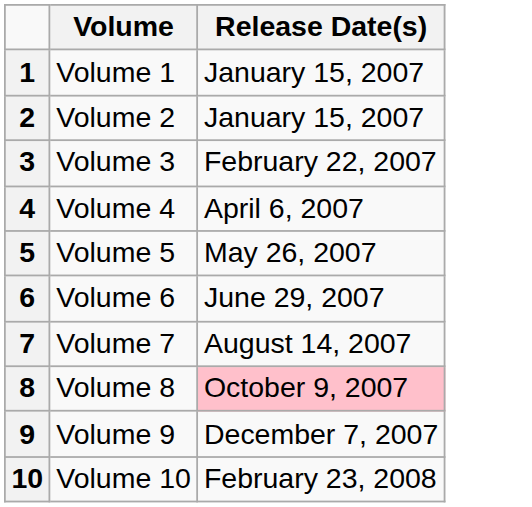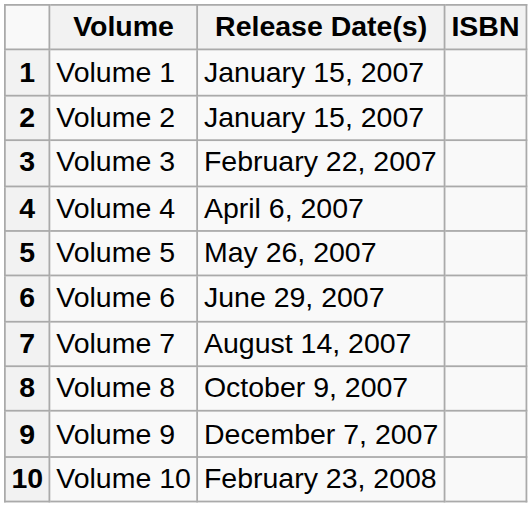+ column: ISBN
8 | Release Date(s): pink background -> no background
